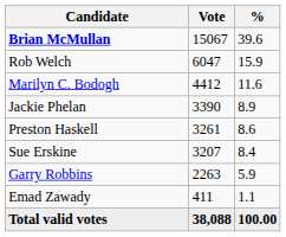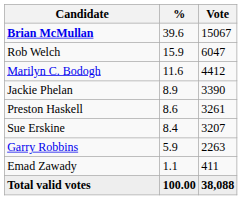columns swapped: Vote <-> %
